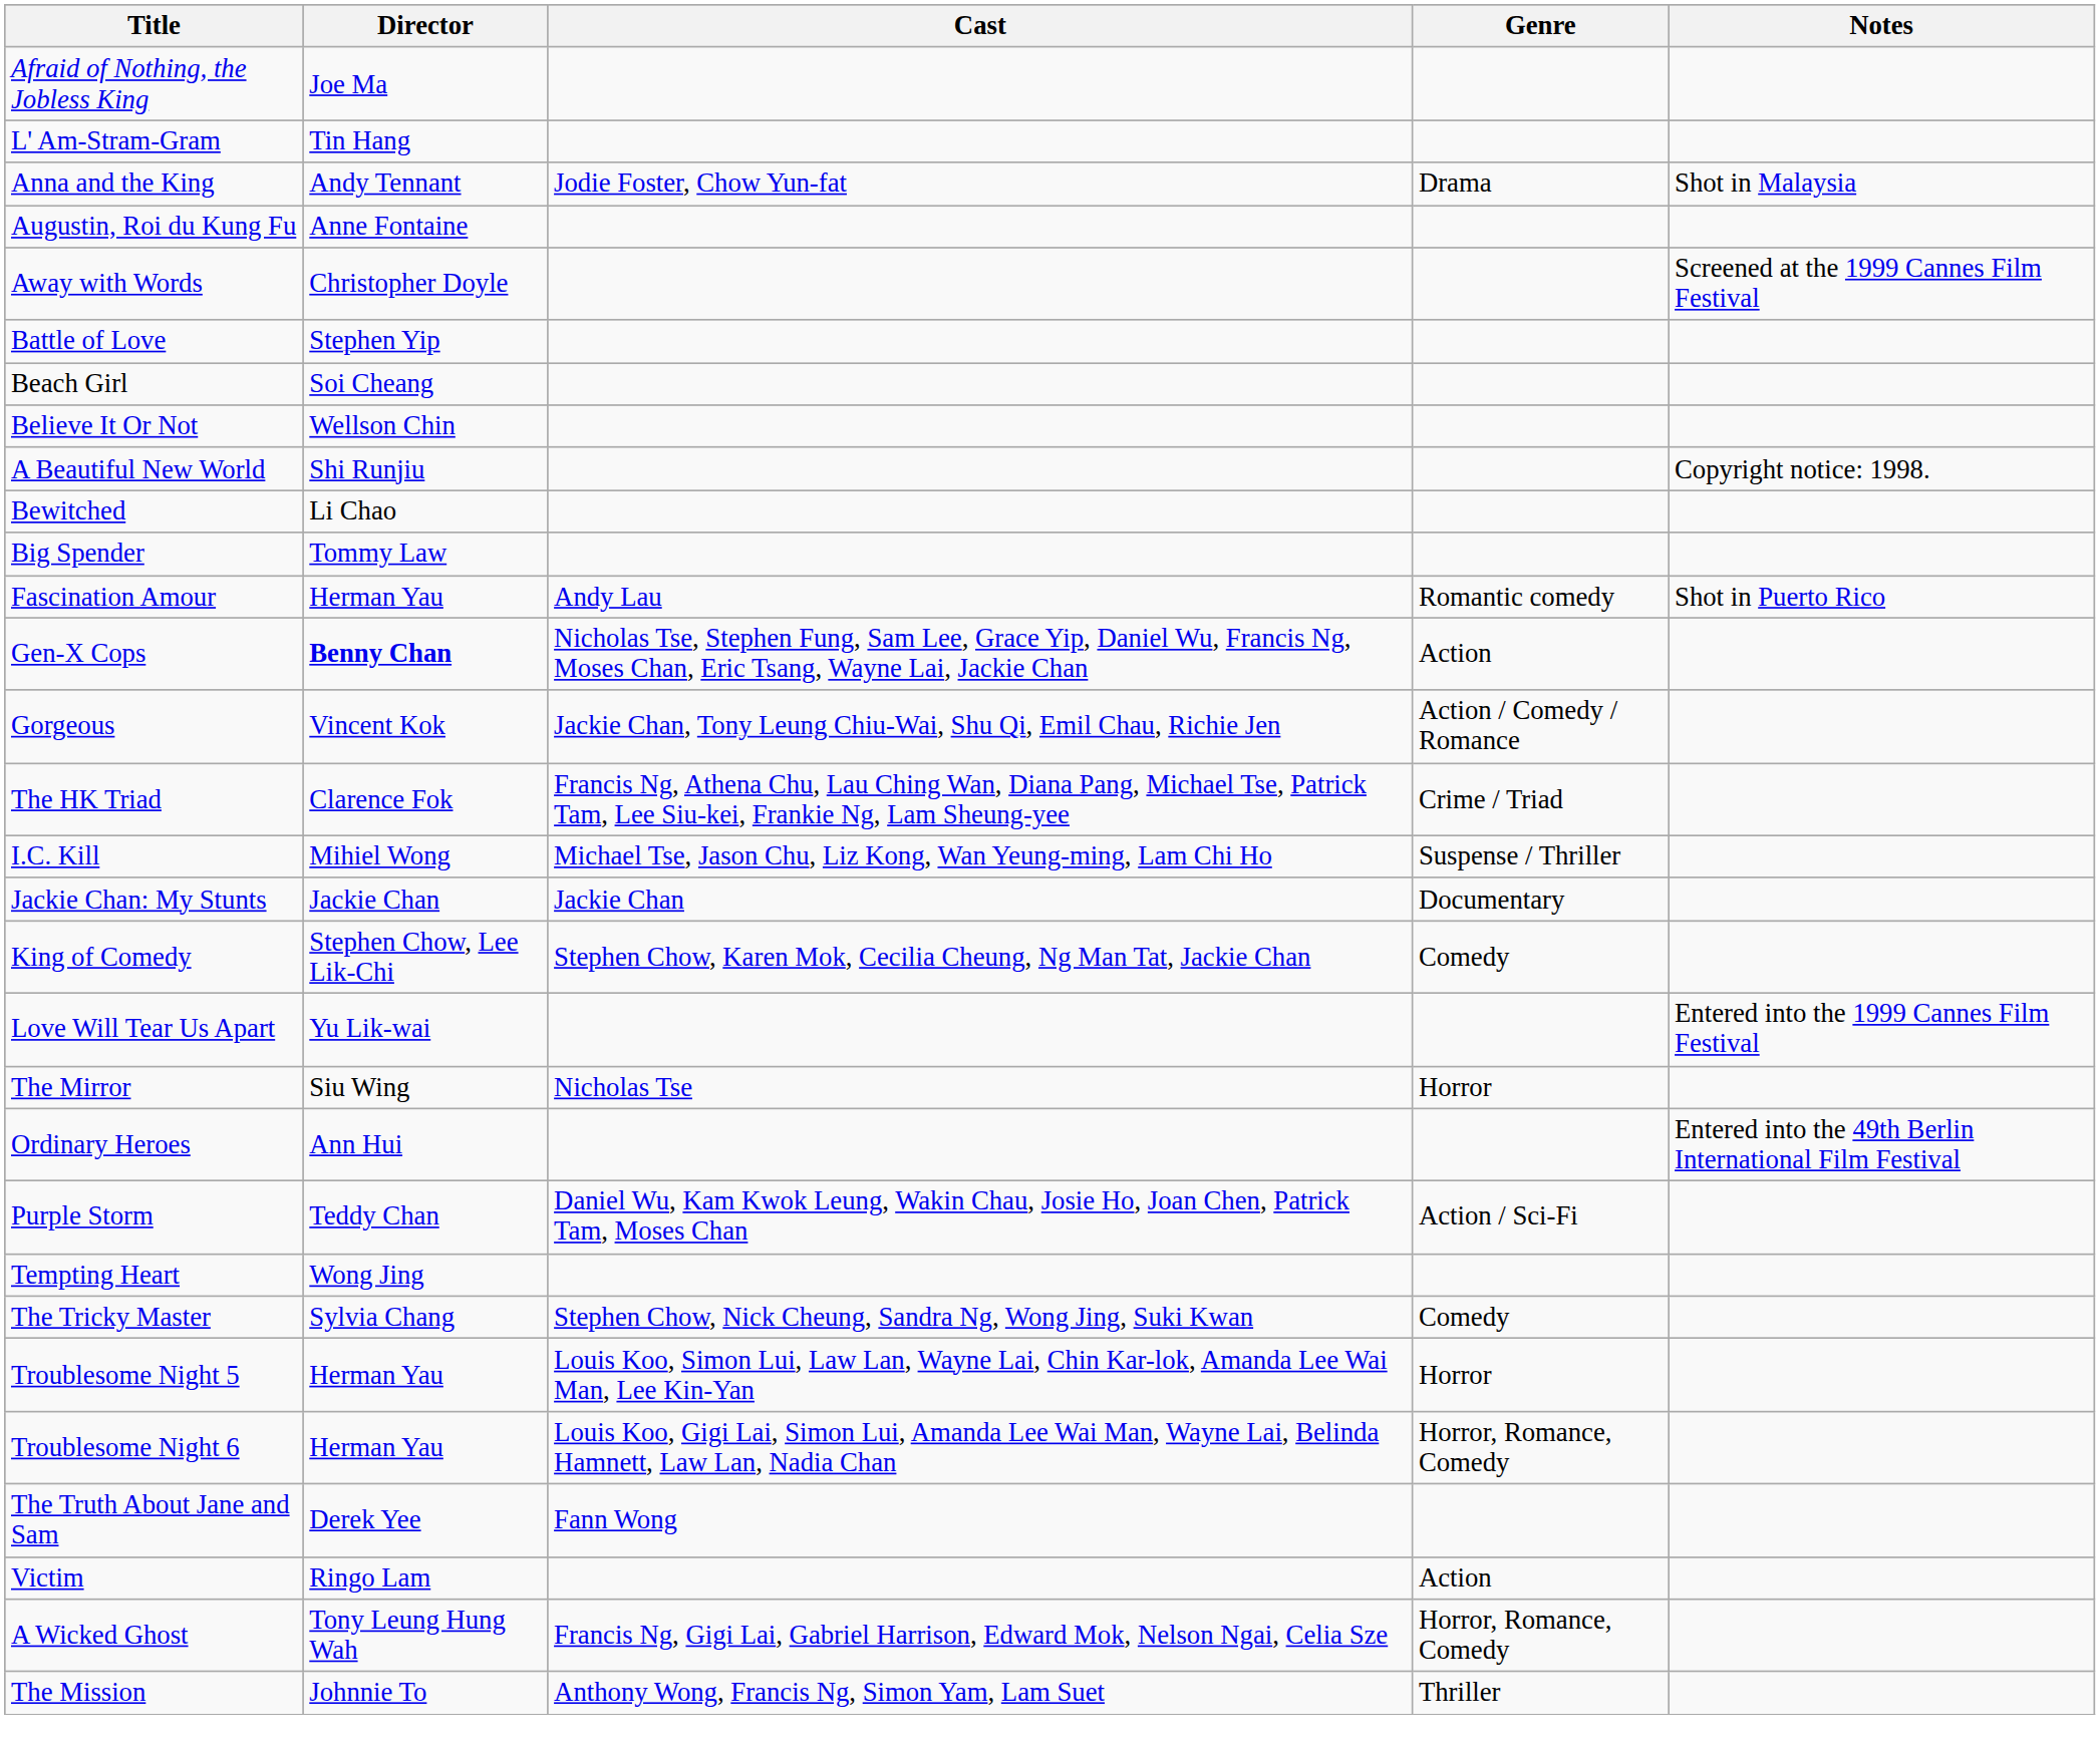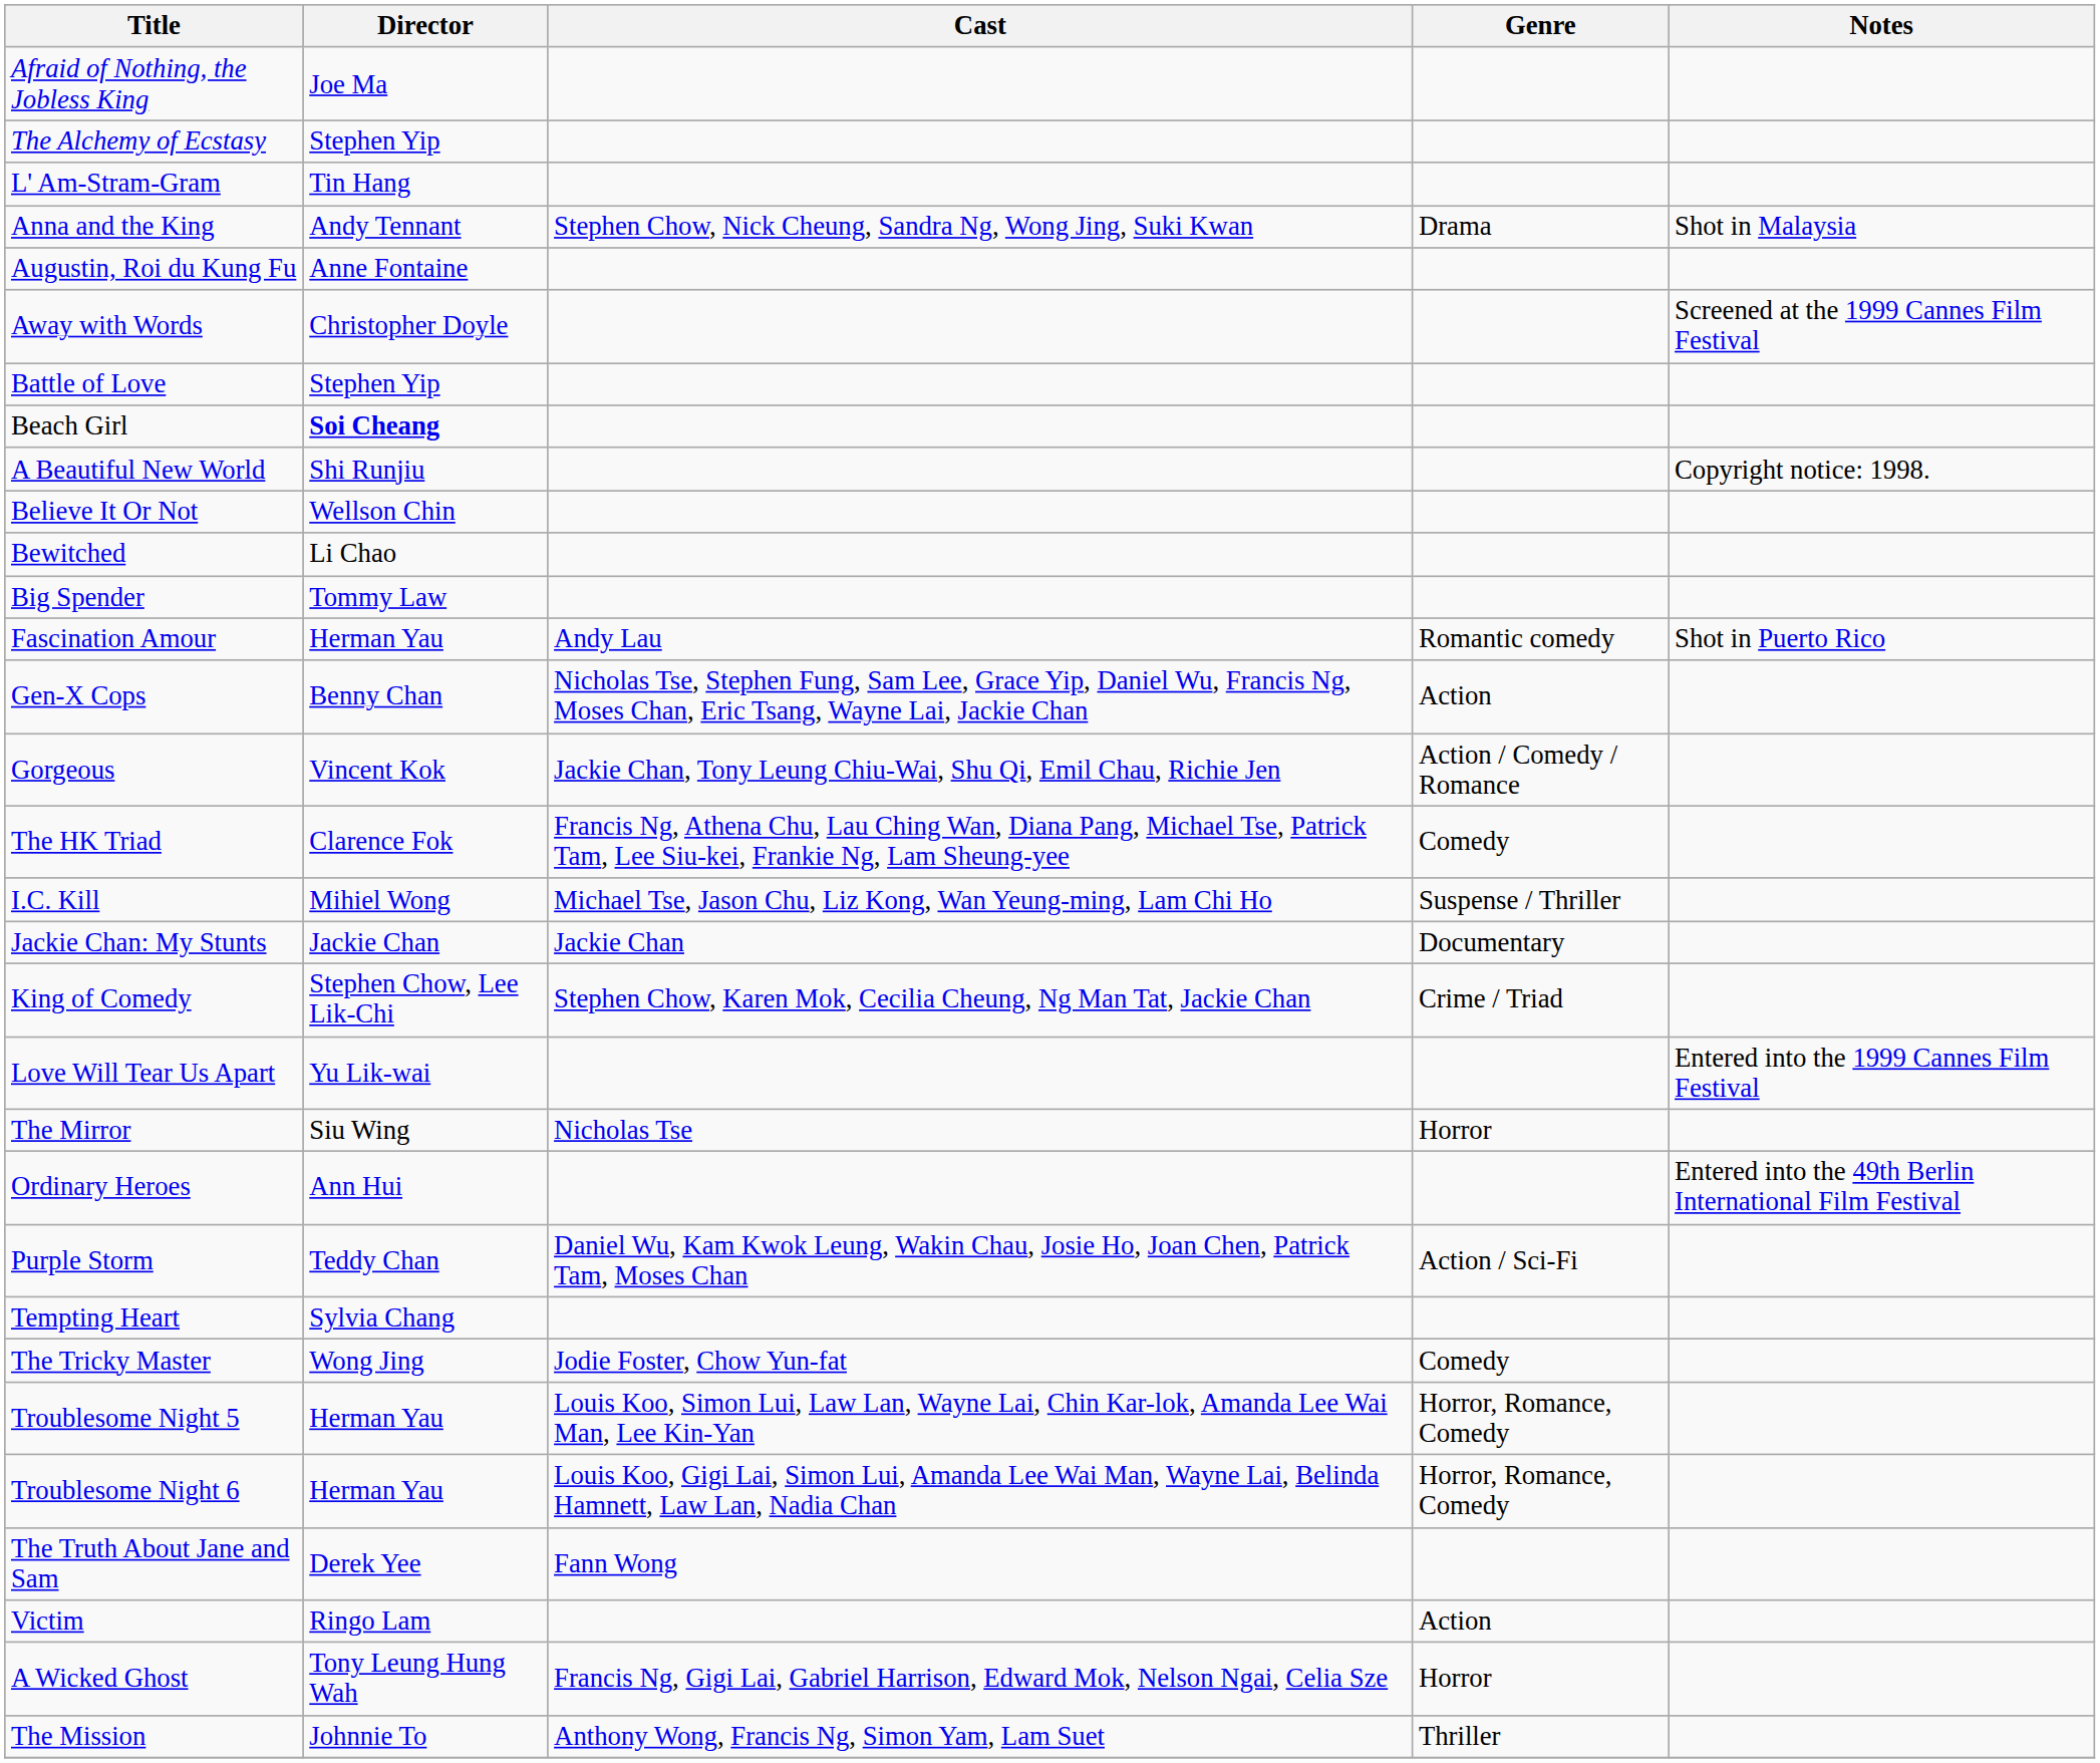+ row: The Alchemy of Ecstasy | Stephen Yip
Anna and the King | Cast: Jodie Foster, Chow Yun-fat -> Stephen Chow, Nick Cheung, Sandra Ng, Wong Jing, Suki Kwan
Beach Girl | Director: normal -> bold
rows swapped: A Beautiful New World <-> Believe It Or Not
Gen-X Cops | Director: bold -> normal
The HK Triad | Genre: Crime / Triad -> Comedy
King of Comedy | Genre: Comedy -> Crime / Triad
Tempting Heart | Director: Wong Jing -> Sylvia Chang
The Tricky Master | Director: Sylvia Chang -> Wong Jing
The Tricky Master | Cast: Stephen Chow, Nick Cheung, Sandra Ng, Wong Jing, Suki Kwan -> Jodie Foster, Chow Yun-fat
Troublesome Night 5 | Genre: Horror -> Horror, Romance, Comedy
A Wicked Ghost | Genre: Horror, Romance, Comedy -> Horror
